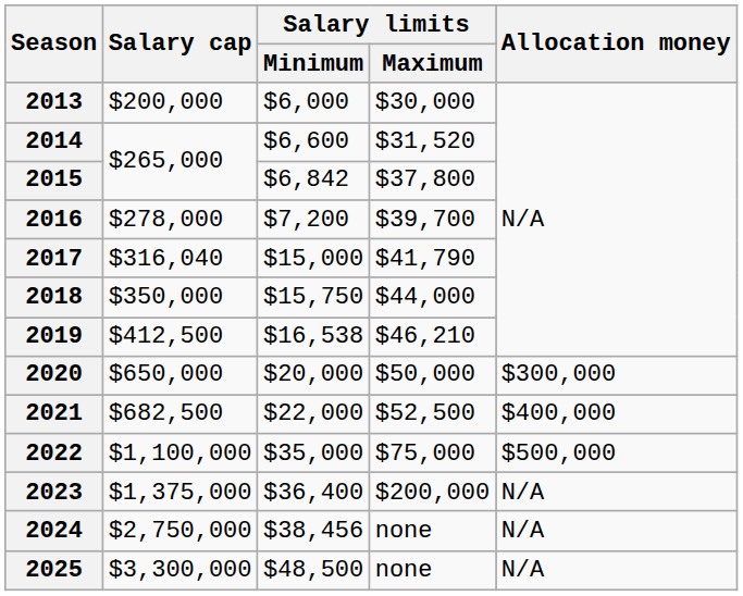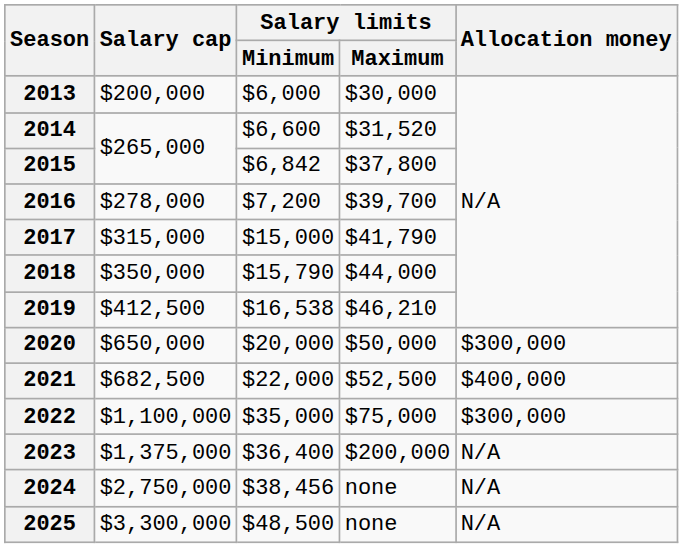2017 | Salary cap: $316,040 -> $315,000
2018 | Salary limits / Minimum: $15,750 -> $15,790
2022 | Allocation money: $500,000 -> $300,000
